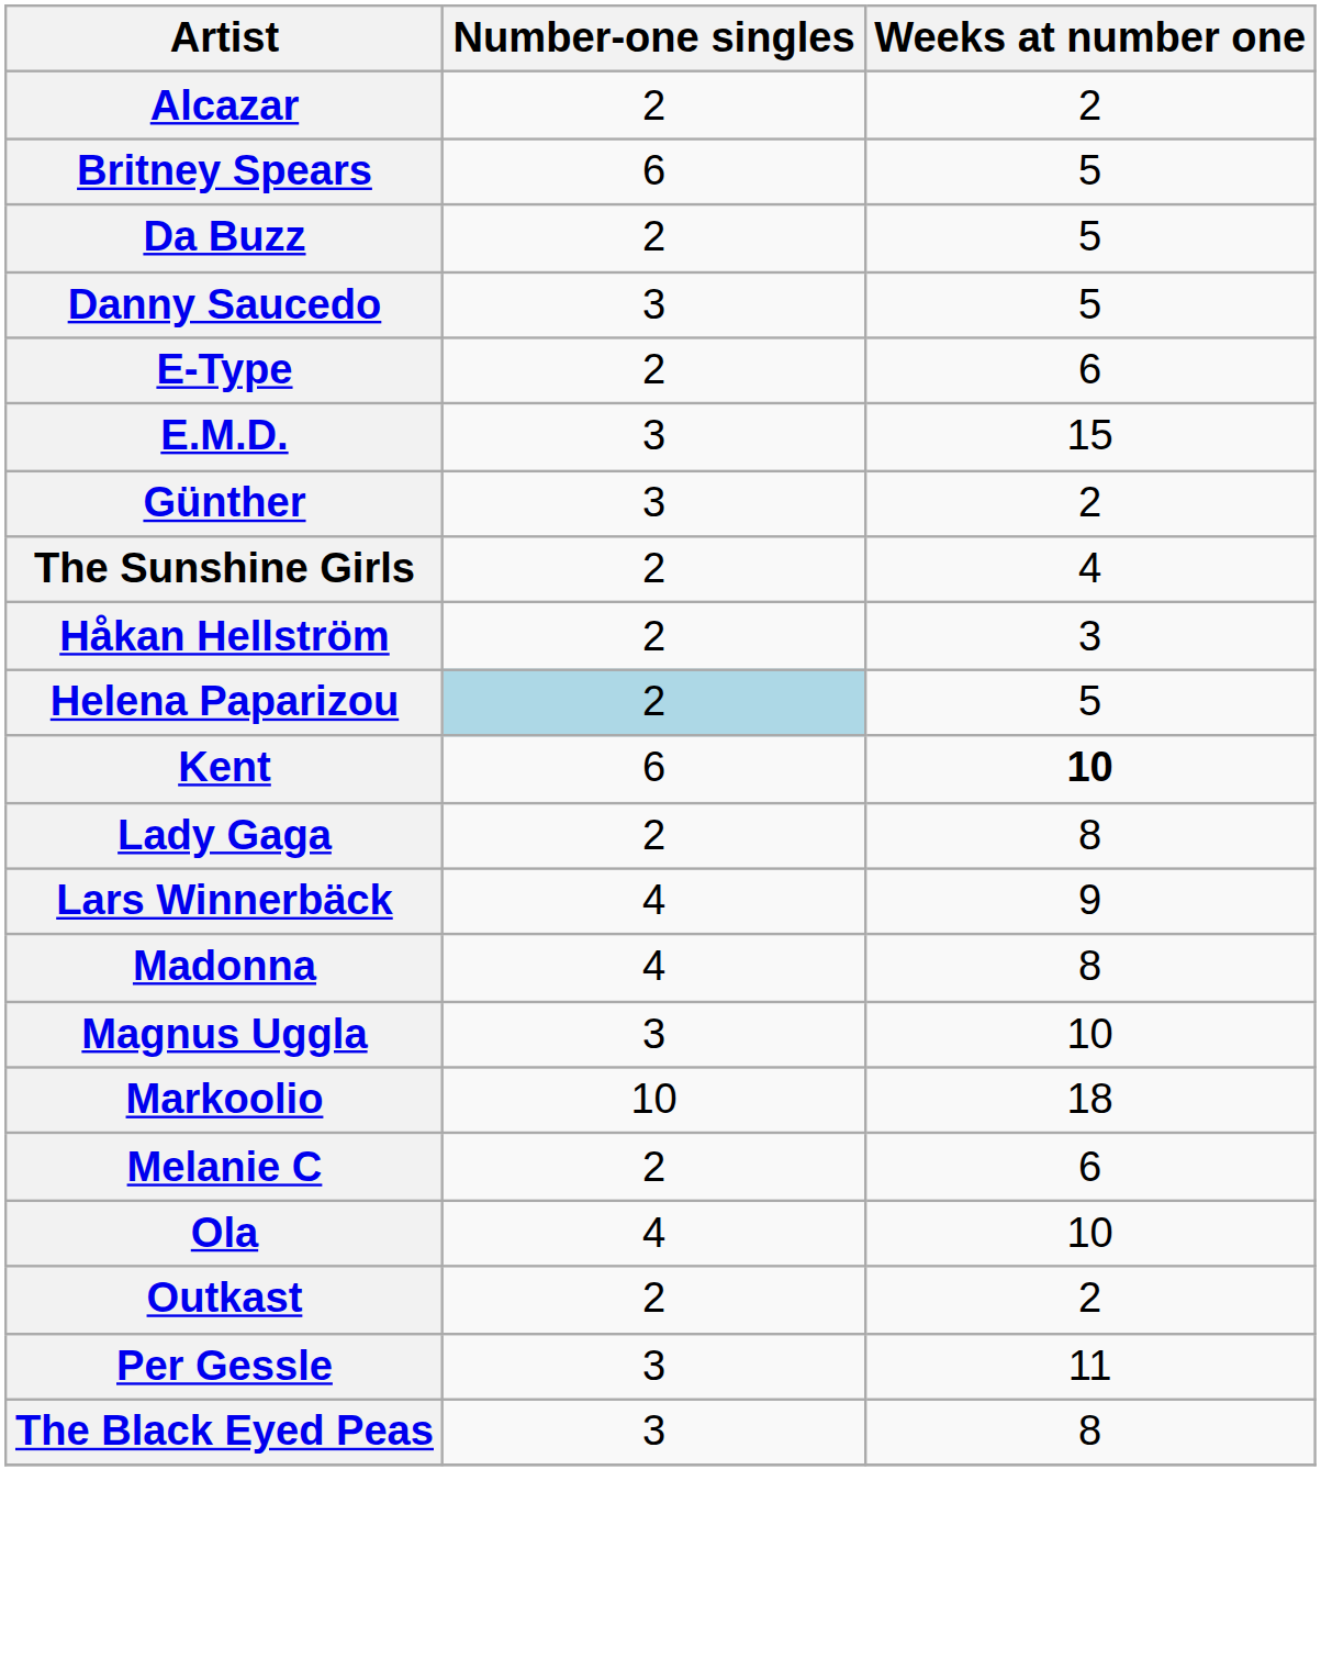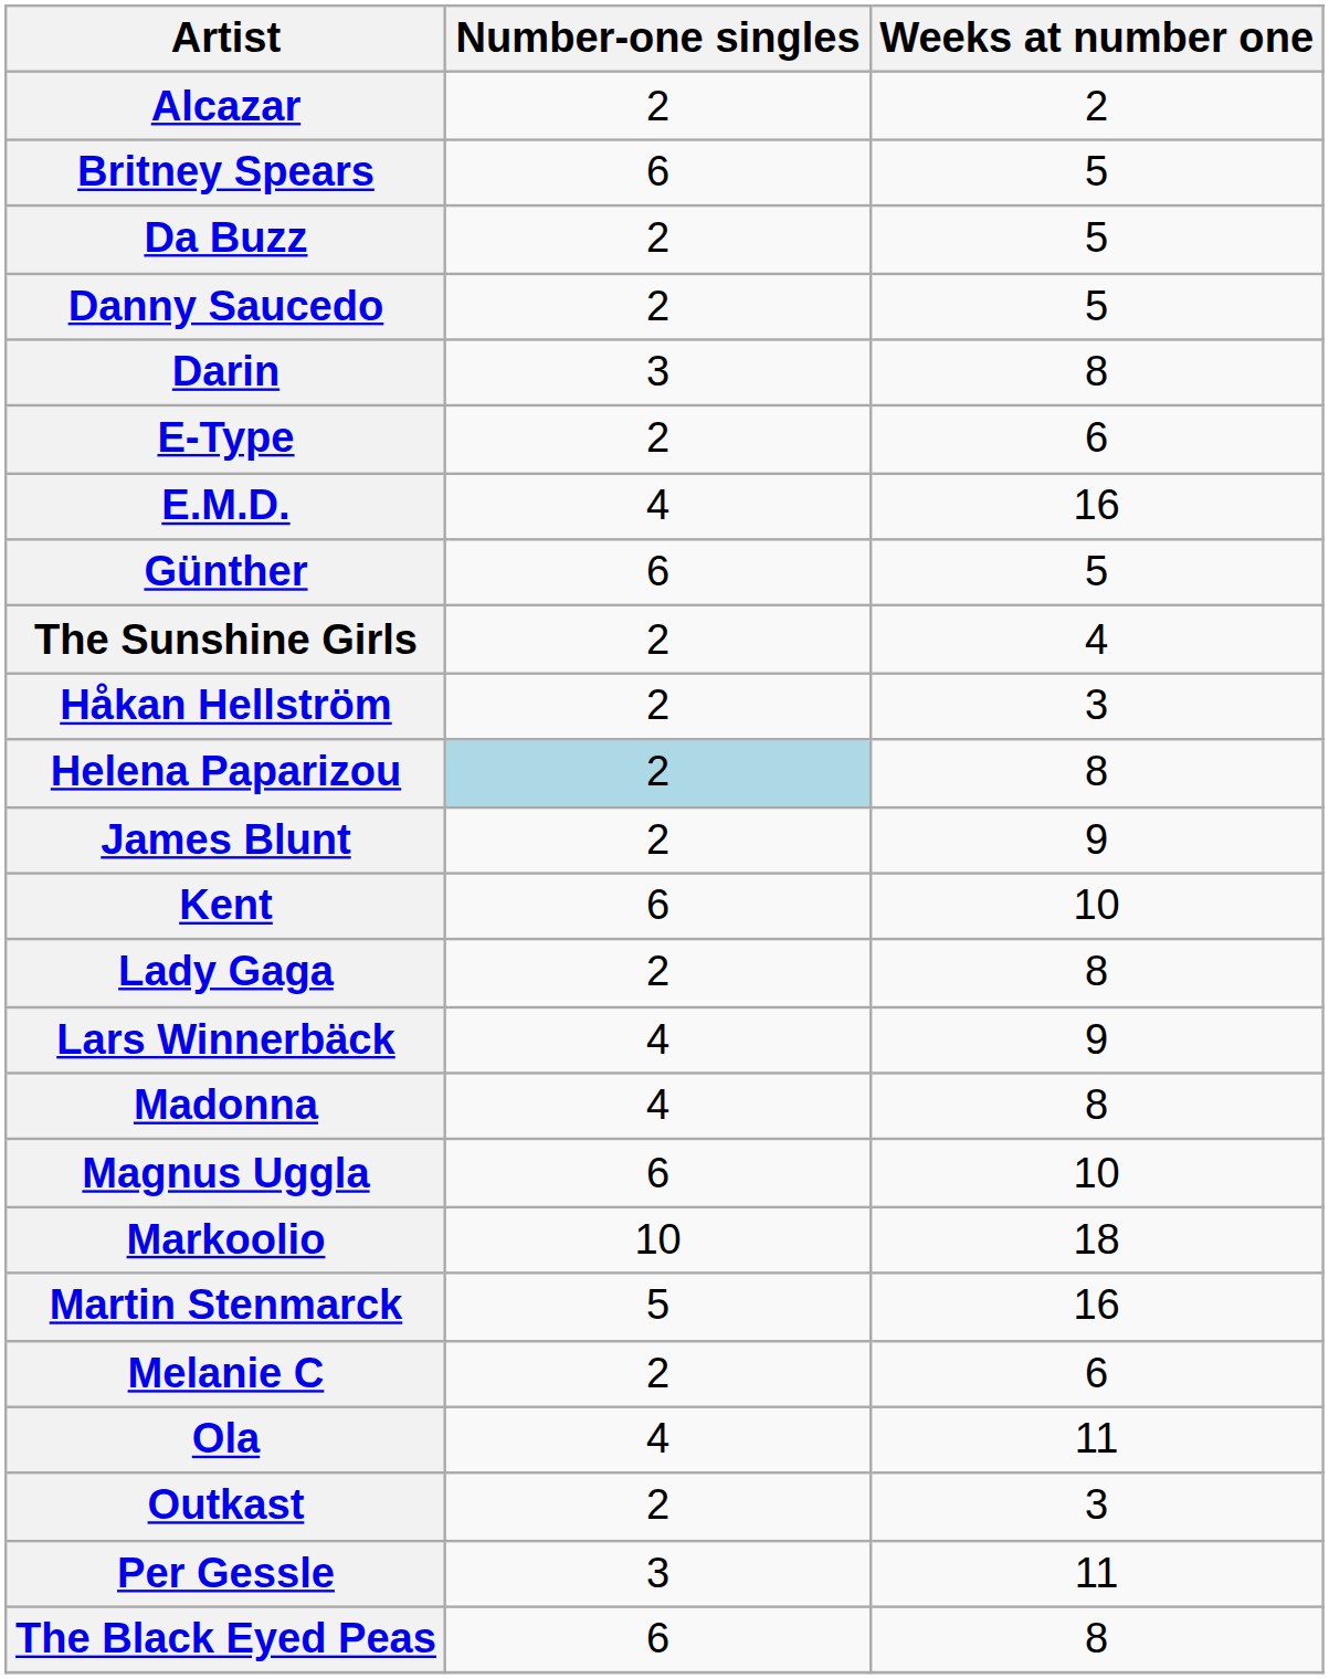Danny Saucedo | Number-one singles: 3 -> 2
+ row: Darin | 3 | 8
E.M.D. | Number-one singles: 3 -> 4
E.M.D. | Weeks at number one: 15 -> 16
Günther | Number-one singles: 3 -> 6
Günther | Weeks at number one: 2 -> 5
Helena Paparizou | Weeks at number one: 5 -> 8
+ row: James Blunt | 2 | 9
Kent | Weeks at number one: bold -> normal
Magnus Uggla | Number-one singles: 3 -> 6
+ row: Martin Stenmarck | 5 | 16
Ola | Weeks at number one: 10 -> 11
Outkast | Weeks at number one: 2 -> 3
The Black Eyed Peas | Number-one singles: 3 -> 6
